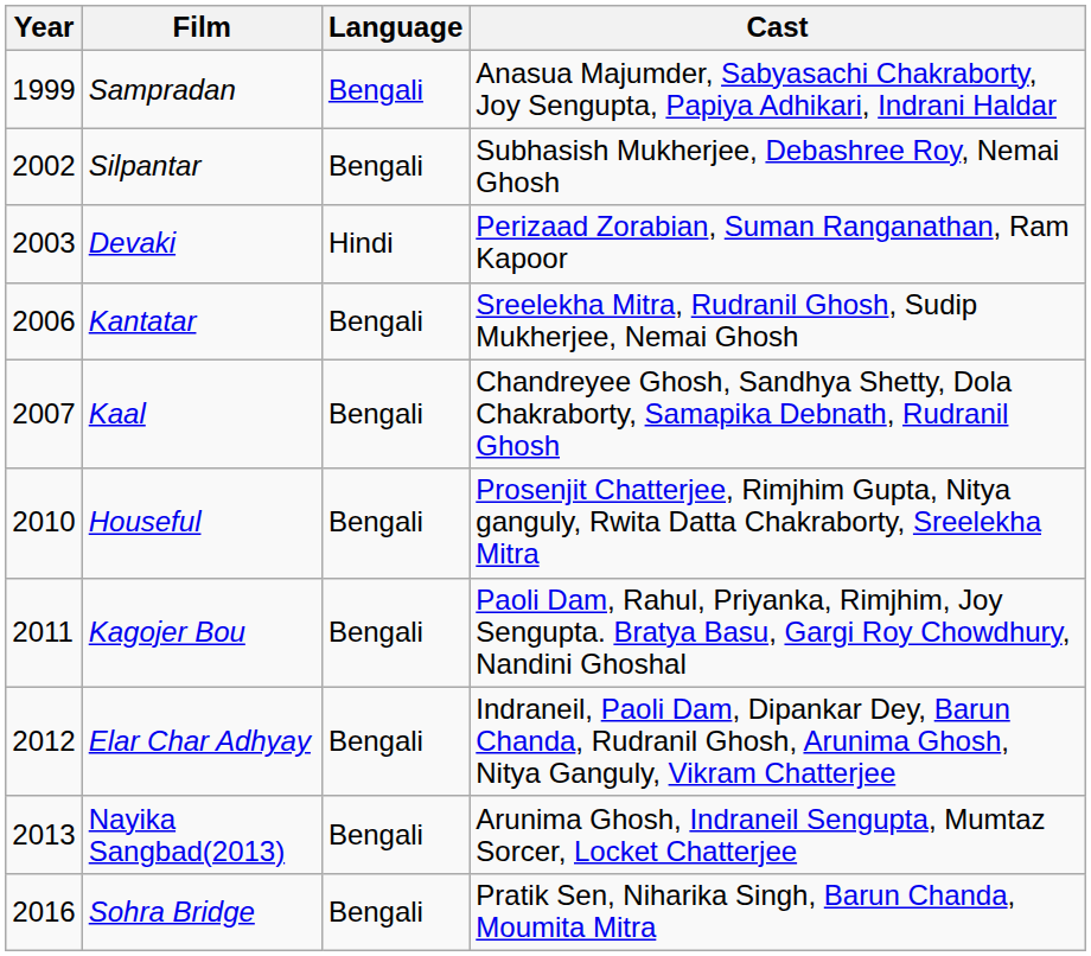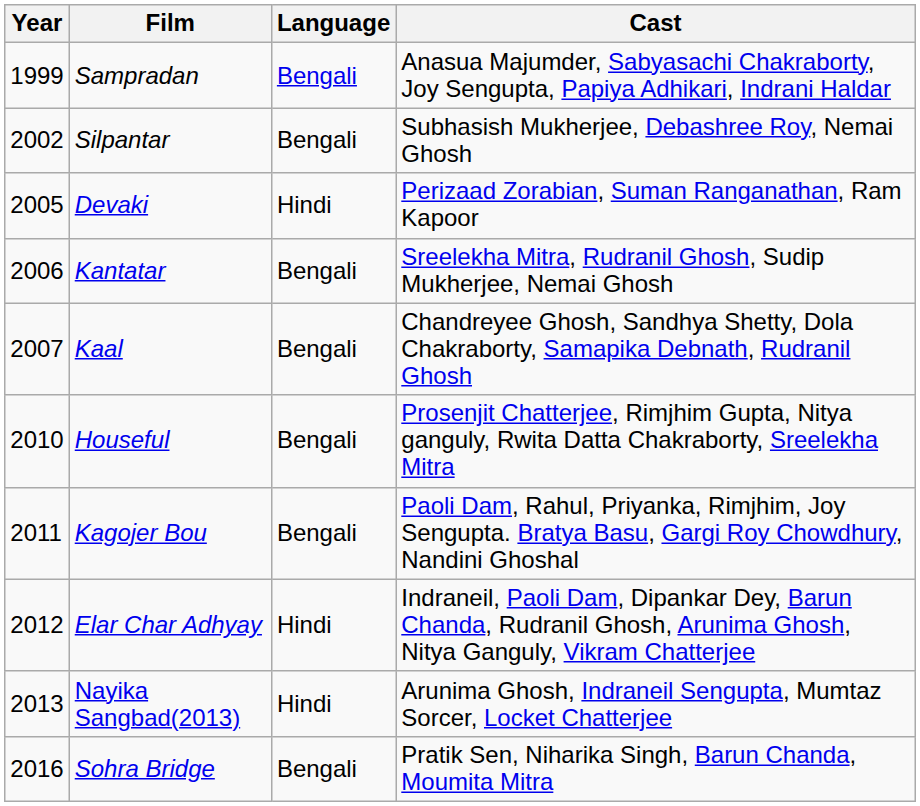Devaki | Year: 2003 -> 2005
Elar Char Adhyay | Language: Bengali -> Hindi
Nayika Sangbad(2013) | Language: Bengali -> Hindi
